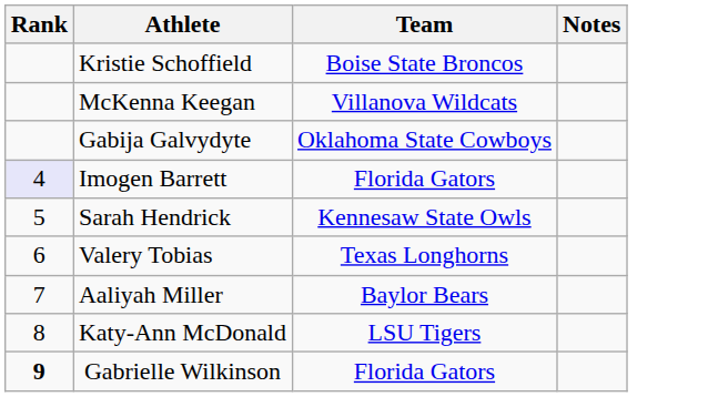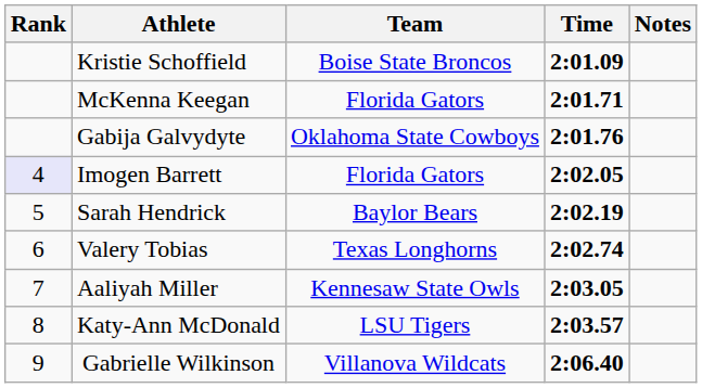+ column: Time | 2:01.09 | 2:01.71 | 2:01.76 | 2:02.05 | 2:02.19 | 2:02.74 | 2:03.05 | 2:03.57 | 2:06.40
McKenna Keegan | Team: Villanova Wildcats -> Florida Gators
Sarah Hendrick | Team: Kennesaw State Owls -> Baylor Bears
Aaliyah Miller | Team: Baylor Bears -> Kennesaw State Owls
Gabrielle Wilkinson | Rank: bold -> normal
Gabrielle Wilkinson | Team: Florida Gators -> Villanova Wildcats
